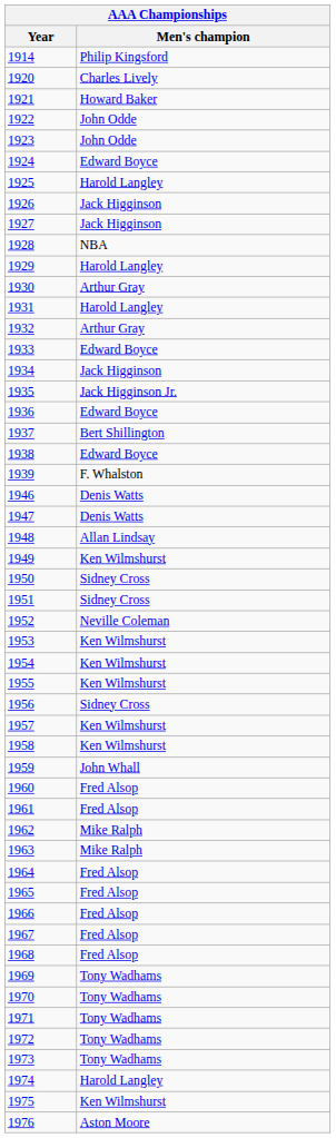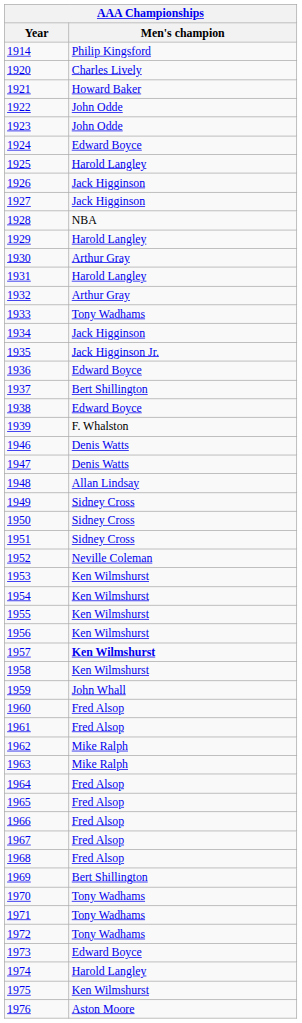1933 | Men's champion: Edward Boyce -> Tony Wadhams
1949 | Men's champion: Ken Wilmshurst -> Sidney Cross
1956 | Men's champion: Sidney Cross -> Ken Wilmshurst
1957 | Men's champion: normal -> bold
1969 | Men's champion: Tony Wadhams -> Bert Shillington
1973 | Men's champion: Tony Wadhams -> Edward Boyce
